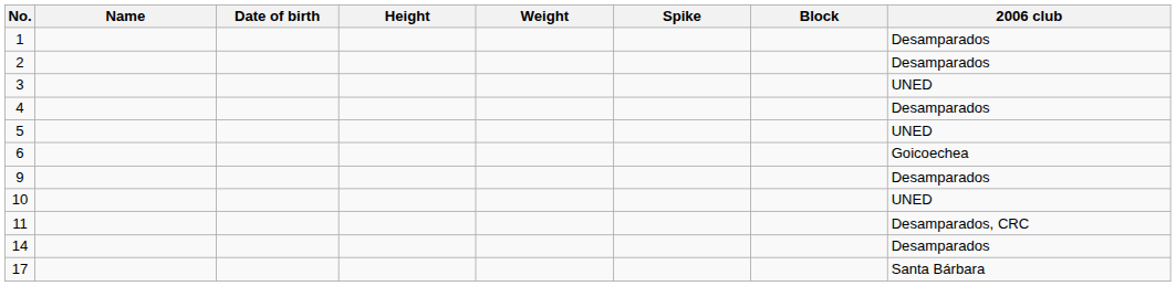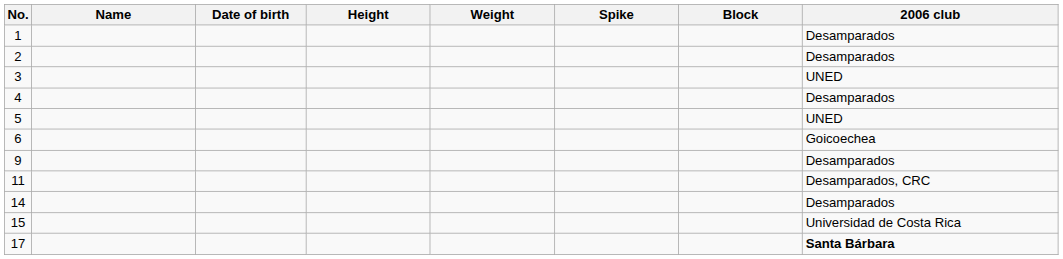- row: 10 | UNED
+ row: 15 | Universidad de Costa Rica
17 | 2006 club: normal -> bold
